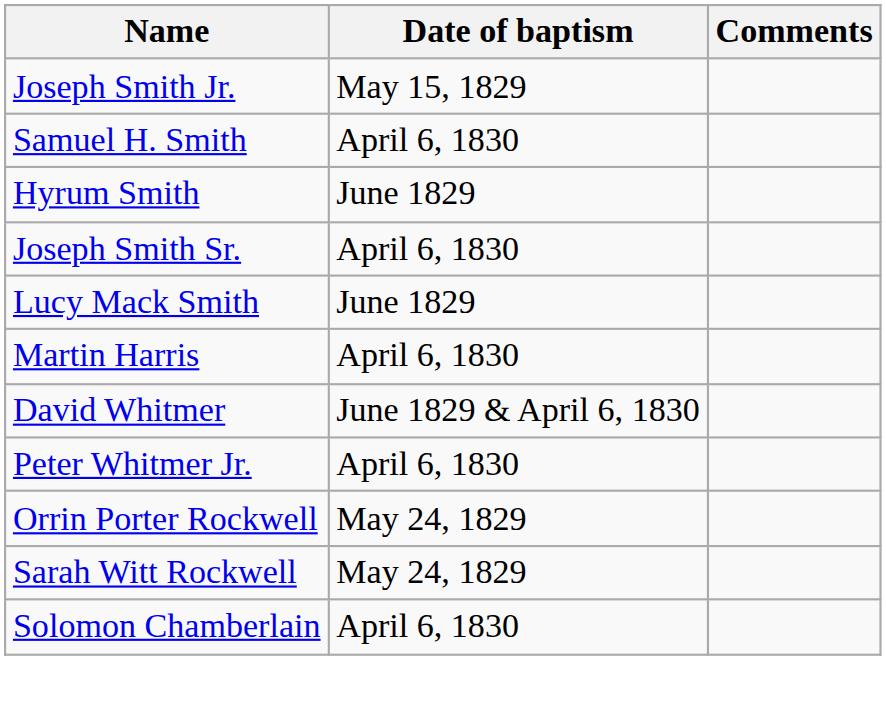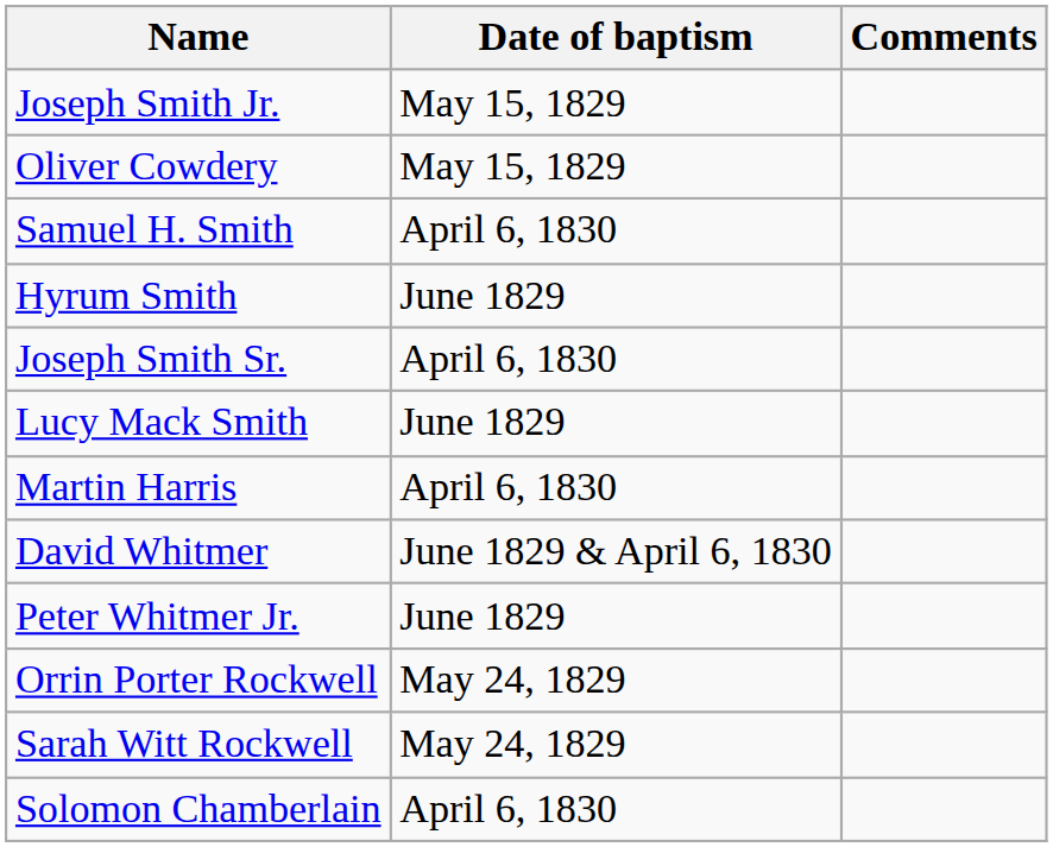+ row: Oliver Cowdery | May 15, 1829
Peter Whitmer Jr. | Date of baptism: April 6, 1830 -> June 1829
